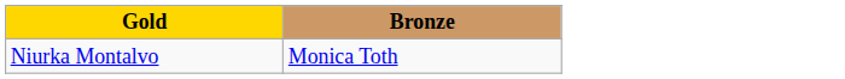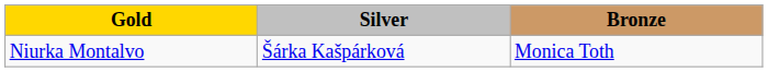+ column: Silver | Šárka Kašpárková
